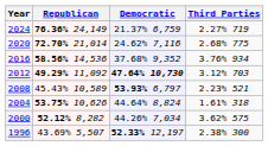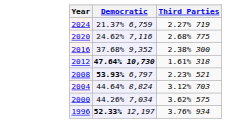- column: Republican | 76.36% 24,149 | 72.70% 21,014 | 58.56% 14,536 | 49.29% 11,092 | 45.43% 10,589 | 53.75% 10,626 | 52.12% 8,282 | 43.69% 5,507
2016 | Third Parties: 3.76% 934 -> 2.38% 300
2012 | Third Parties: 3.12% 703 -> 1.61% 318
2004 | Third Parties: 1.61% 318 -> 3.12% 703
1996 | Third Parties: 2.38% 300 -> 3.76% 934
